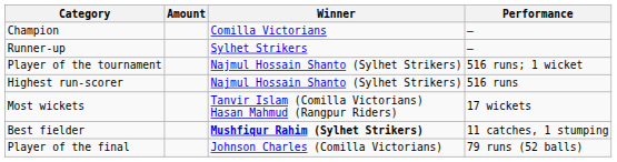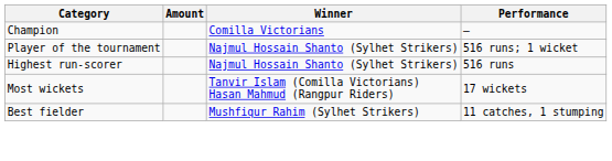- row: Runner-up | Sylhet Strikers | –
Best fielder | Winner: bold -> normal
- row: Player of the final | Johnson Charles (Comilla Victorians) | 79 runs (52 balls)
